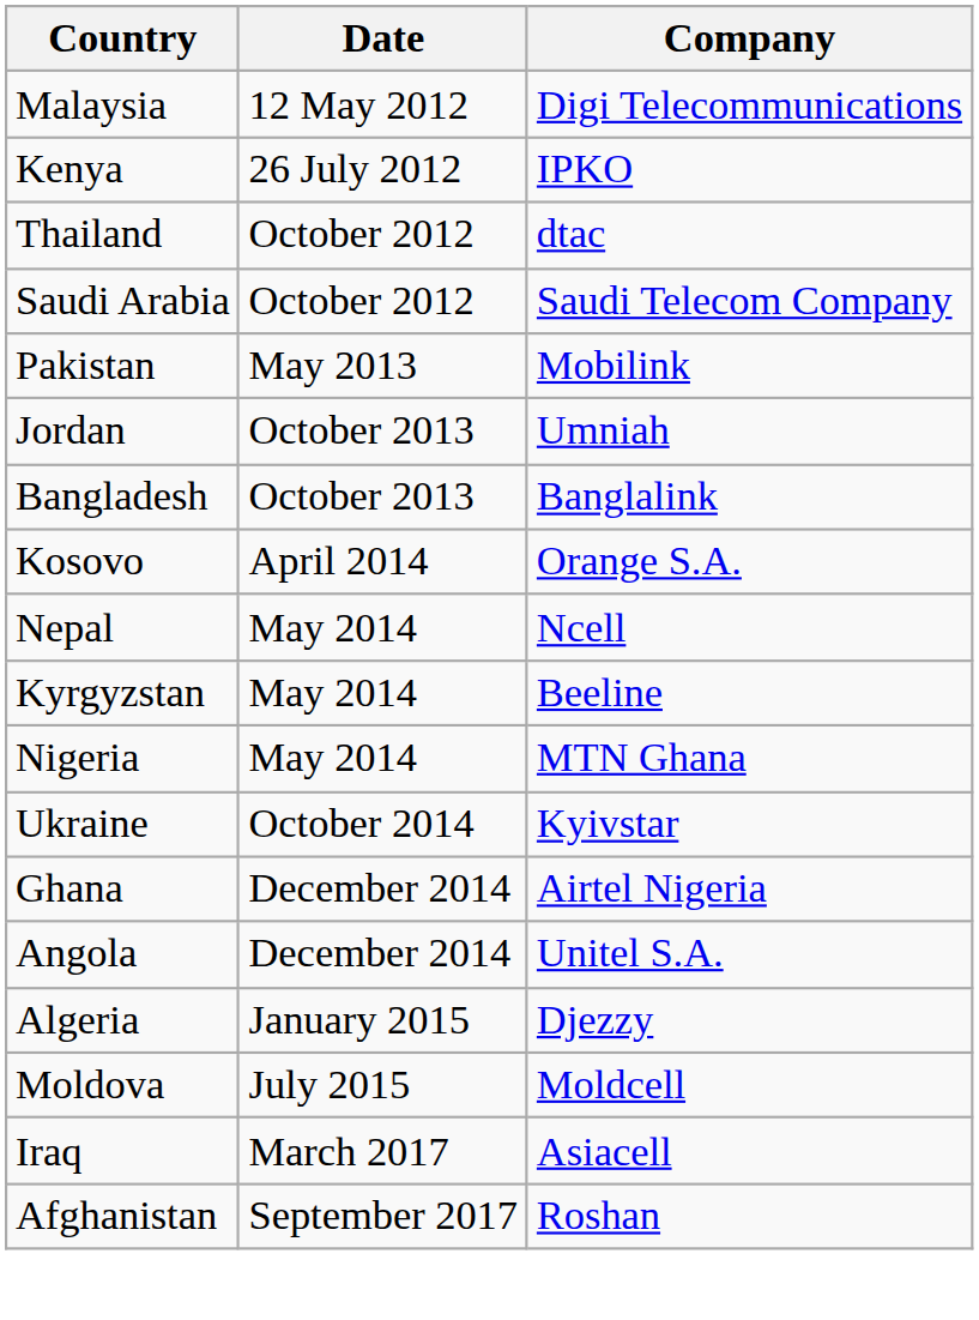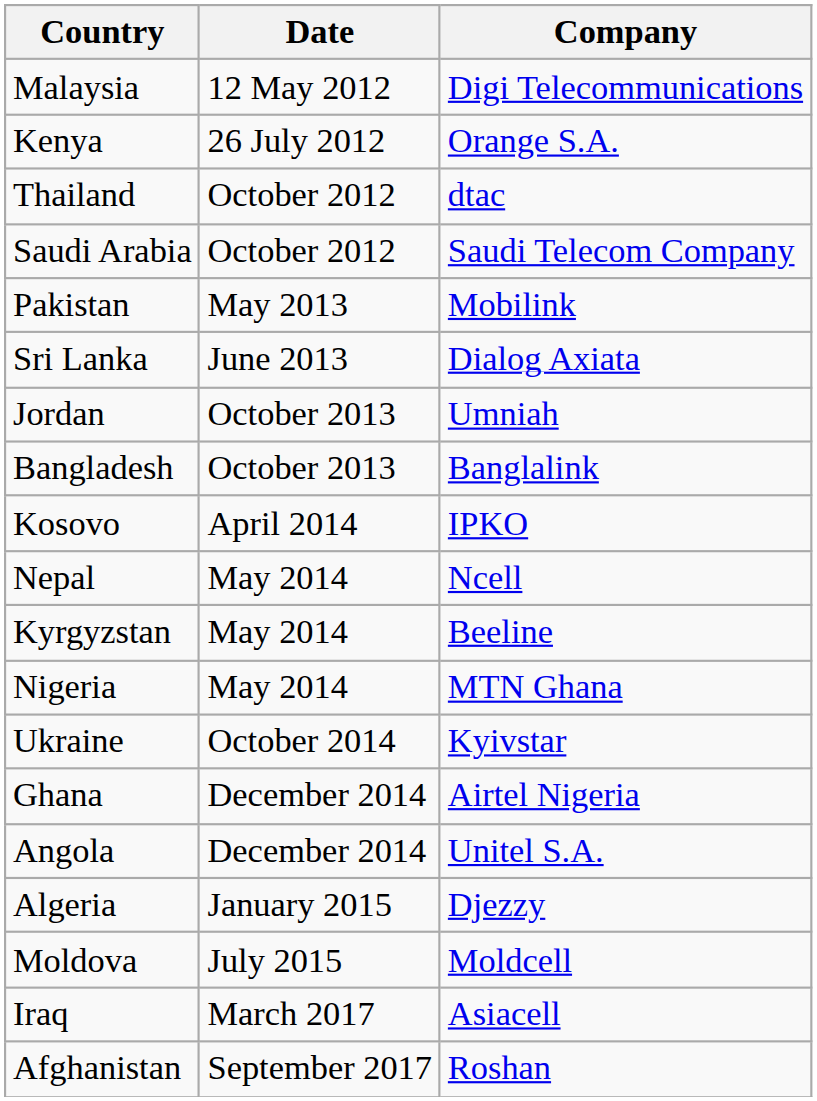Kenya | Company: IPKO -> Orange S.A.
+ row: Sri Lanka | June 2013 | Dialog Axiata
Kosovo | Company: Orange S.A. -> IPKO
